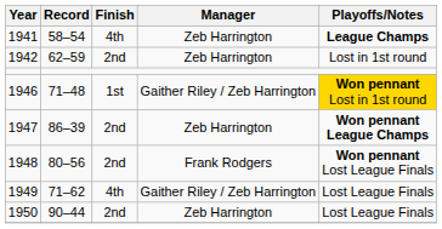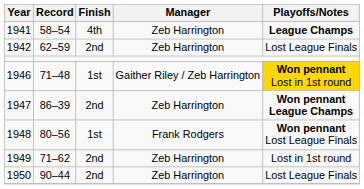1942 | Playoffs/Notes: Lost in 1st round -> Lost League Finals
1948 | Finish: 2nd -> 1st
1949 | Finish: 4th -> 2nd
1949 | Manager: Gaither Riley / Zeb Harrington -> Zeb Harrington
1949 | Playoffs/Notes: Lost League Finals -> Lost in 1st round
